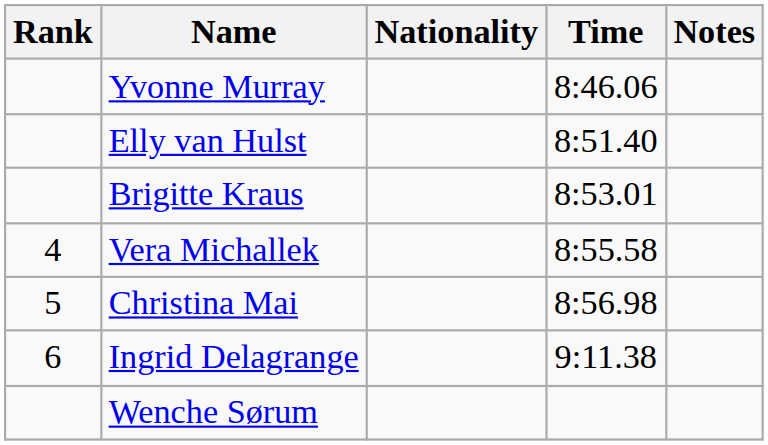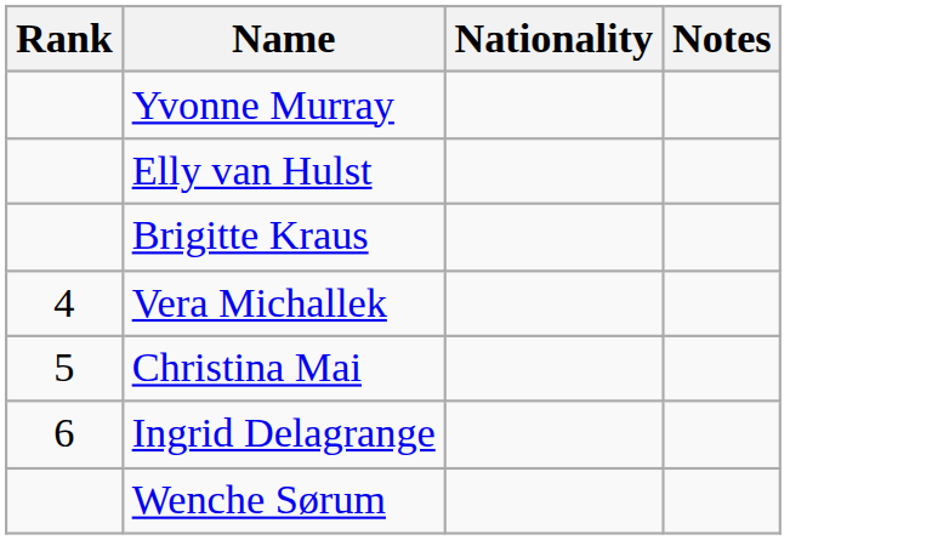- column: Time | 8:46.06 | 8:51.40 | 8:53.01 | 8:55.58 | 8:56.98 | 9:11.38
